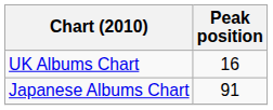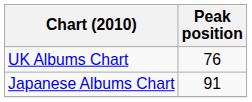UK Albums Chart | Peak position: 16 -> 76
